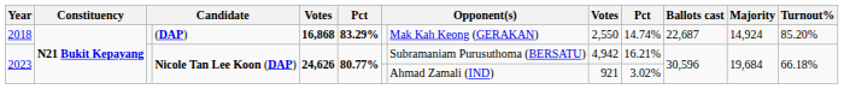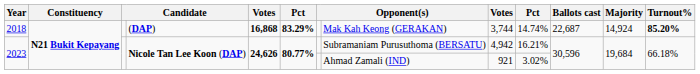2018 | column 9: 2,550 -> 3,744
2018 | Turnout%: normal -> bold
